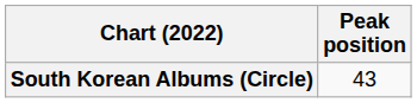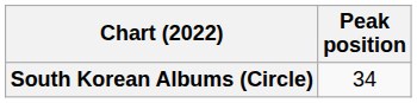South Korean Albums (Circle) | Peak position: 43 -> 34
